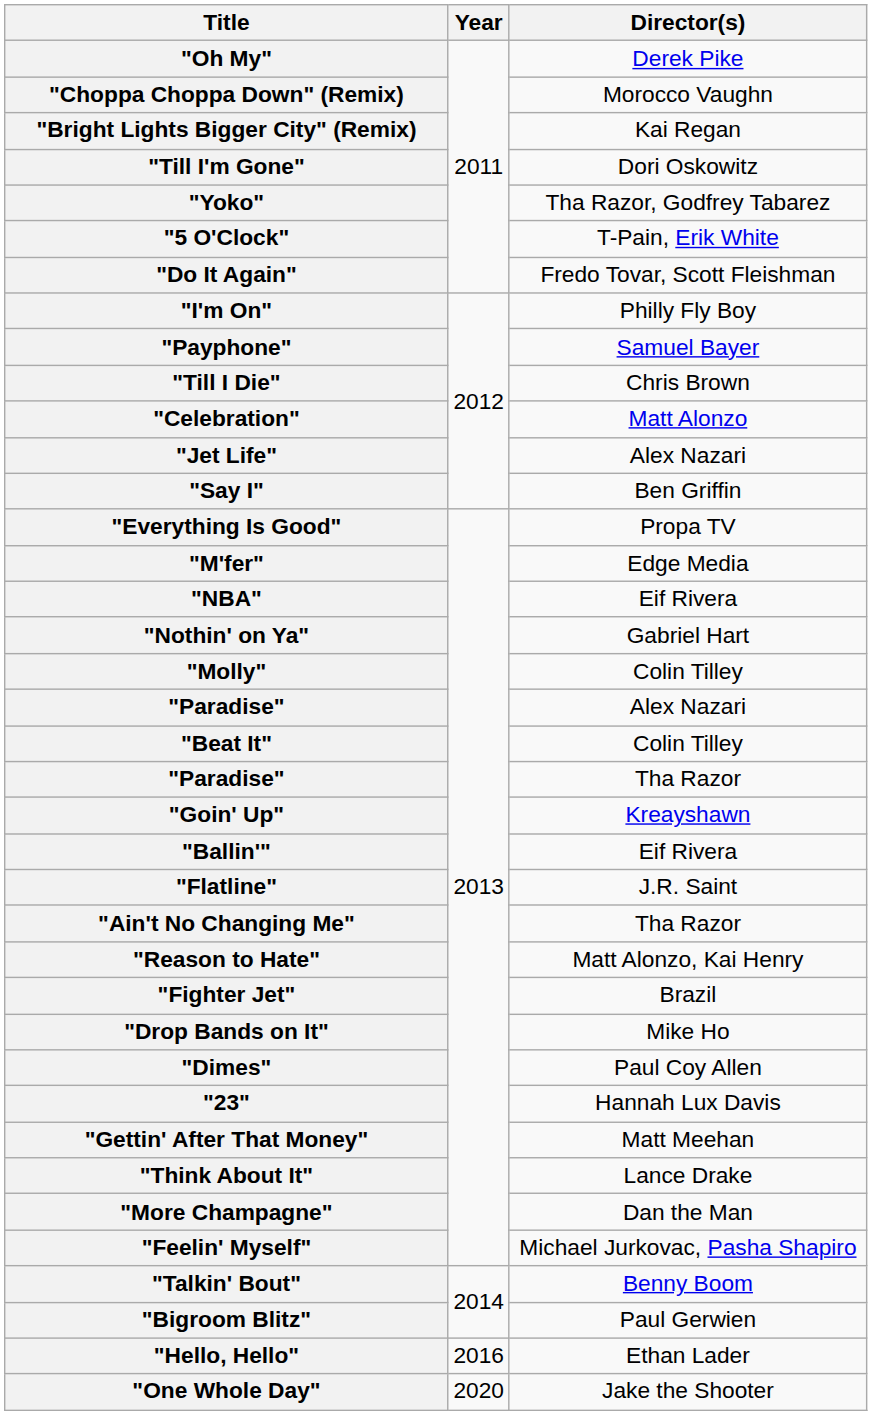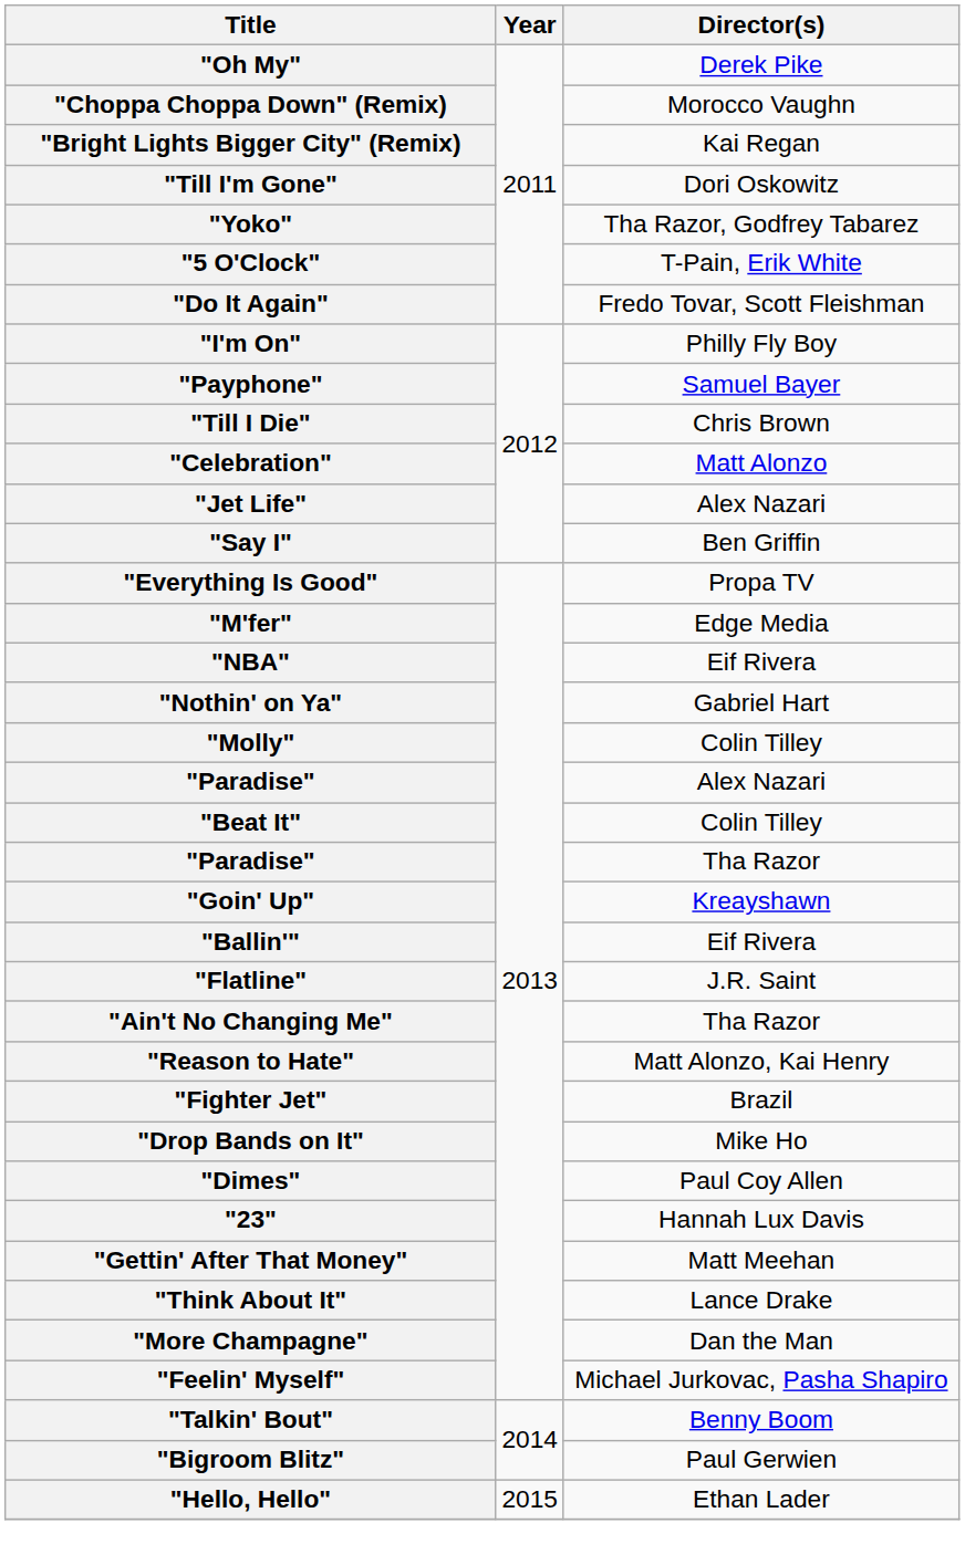"Hello, Hello" | Year: 2016 -> 2015
- row: "One Whole Day" | 2020 | Jake the Shooter
